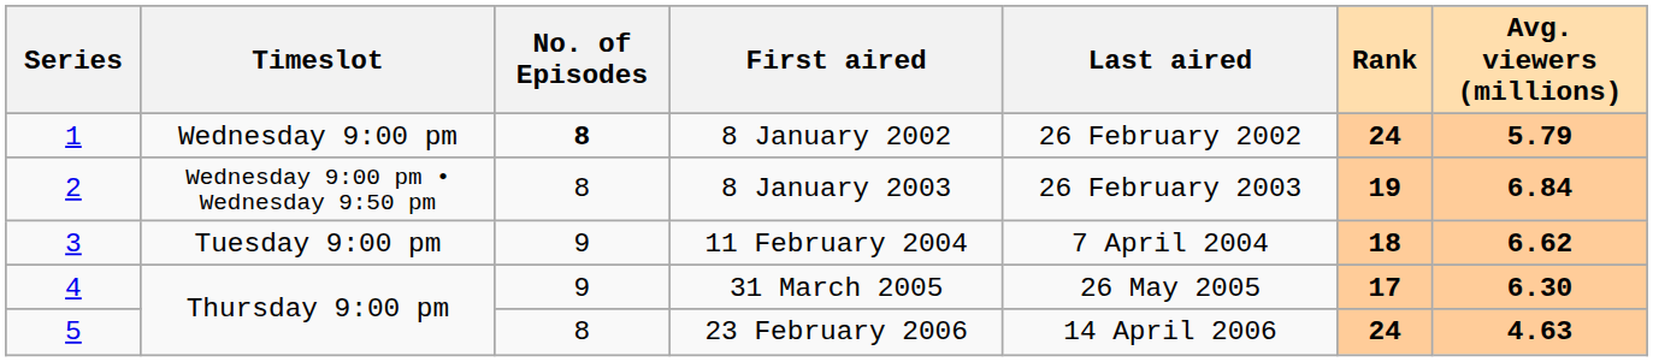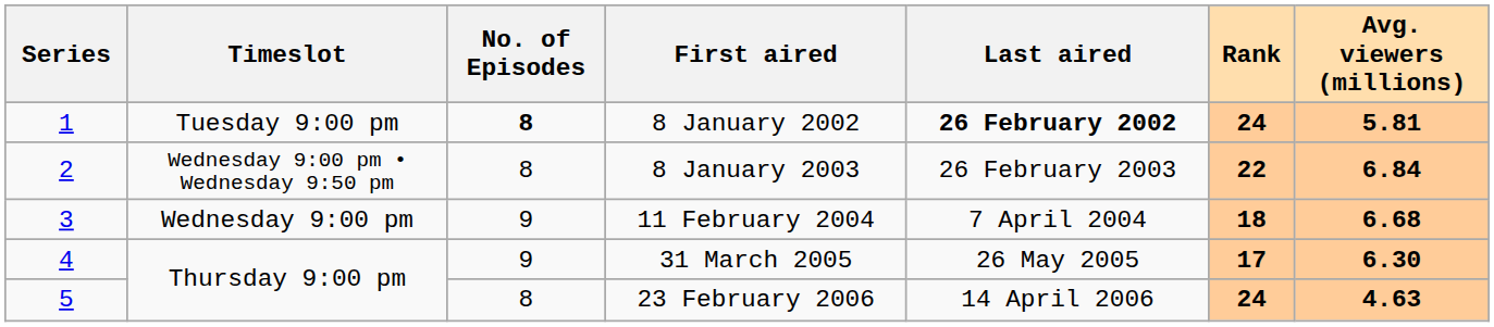8 January 2002 | Timeslot: Wednesday 9:00 pm -> Tuesday 9:00 pm
8 January 2002 | Last aired: normal -> bold
8 January 2002 | Avg. viewers (millions): 5.79 -> 5.81
8 January 2003 | Rank: 19 -> 22
11 February 2004 | Timeslot: Tuesday 9:00 pm -> Wednesday 9:00 pm
11 February 2004 | Avg. viewers (millions): 6.62 -> 6.68
